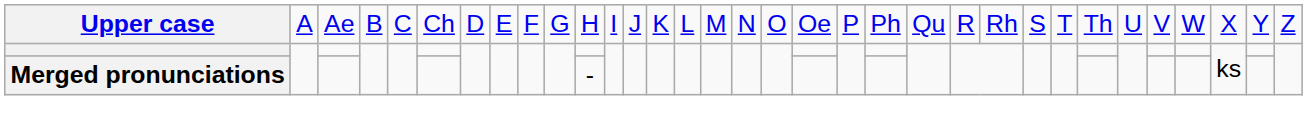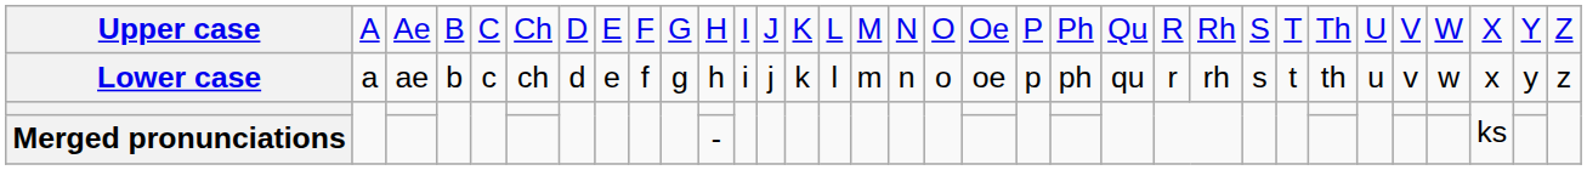+ row: Lower case | a | ae | b | c | ch | d | e | f | g | h | i | j | k | l | m | n | o | oe | p | ph | qu | r | rh | s | t | th | u | v | w | x | y | z
